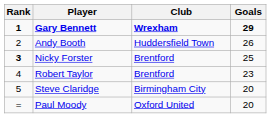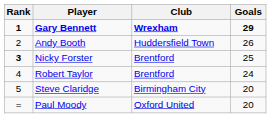Robert Taylor | Goals: 23 -> 24
